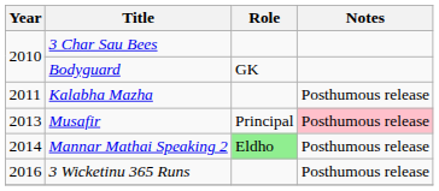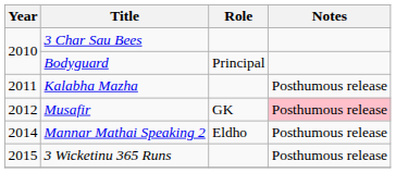Bodyguard | Role: GK -> Principal
Musafir | Year: 2013 -> 2012
Musafir | Role: Principal -> GK
Mannar Mathai Speaking 2 | Role: lightgreen background -> no background
3 Wicketinu 365 Runs | Year: 2016 -> 2015
